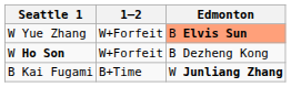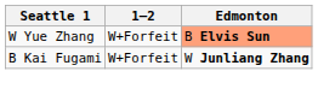- row: W Ho Son | W+Forfeit | B Dezheng Kong
B Kai Fugami | 1–2: B+Time -> W+Forfeit
